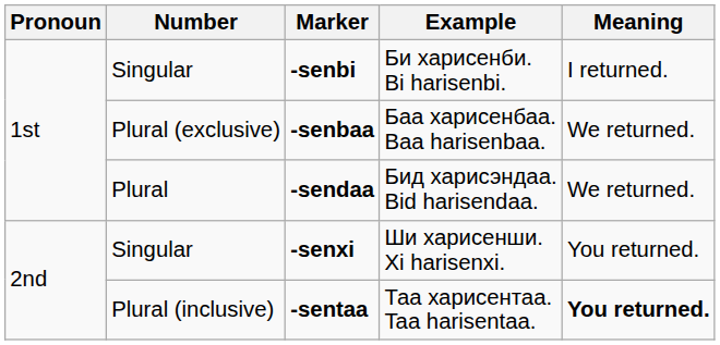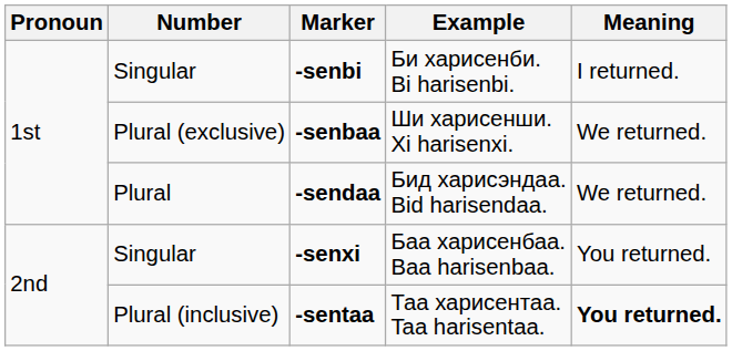-senbaa | Example: Баа харисенбаа. Baa harisenbaa. -> Ши харисенши. Xi harisenxi.
-senxi | Example: Ши харисенши. Xi harisenxi. -> Баа харисенбаа. Baa harisenbaa.
